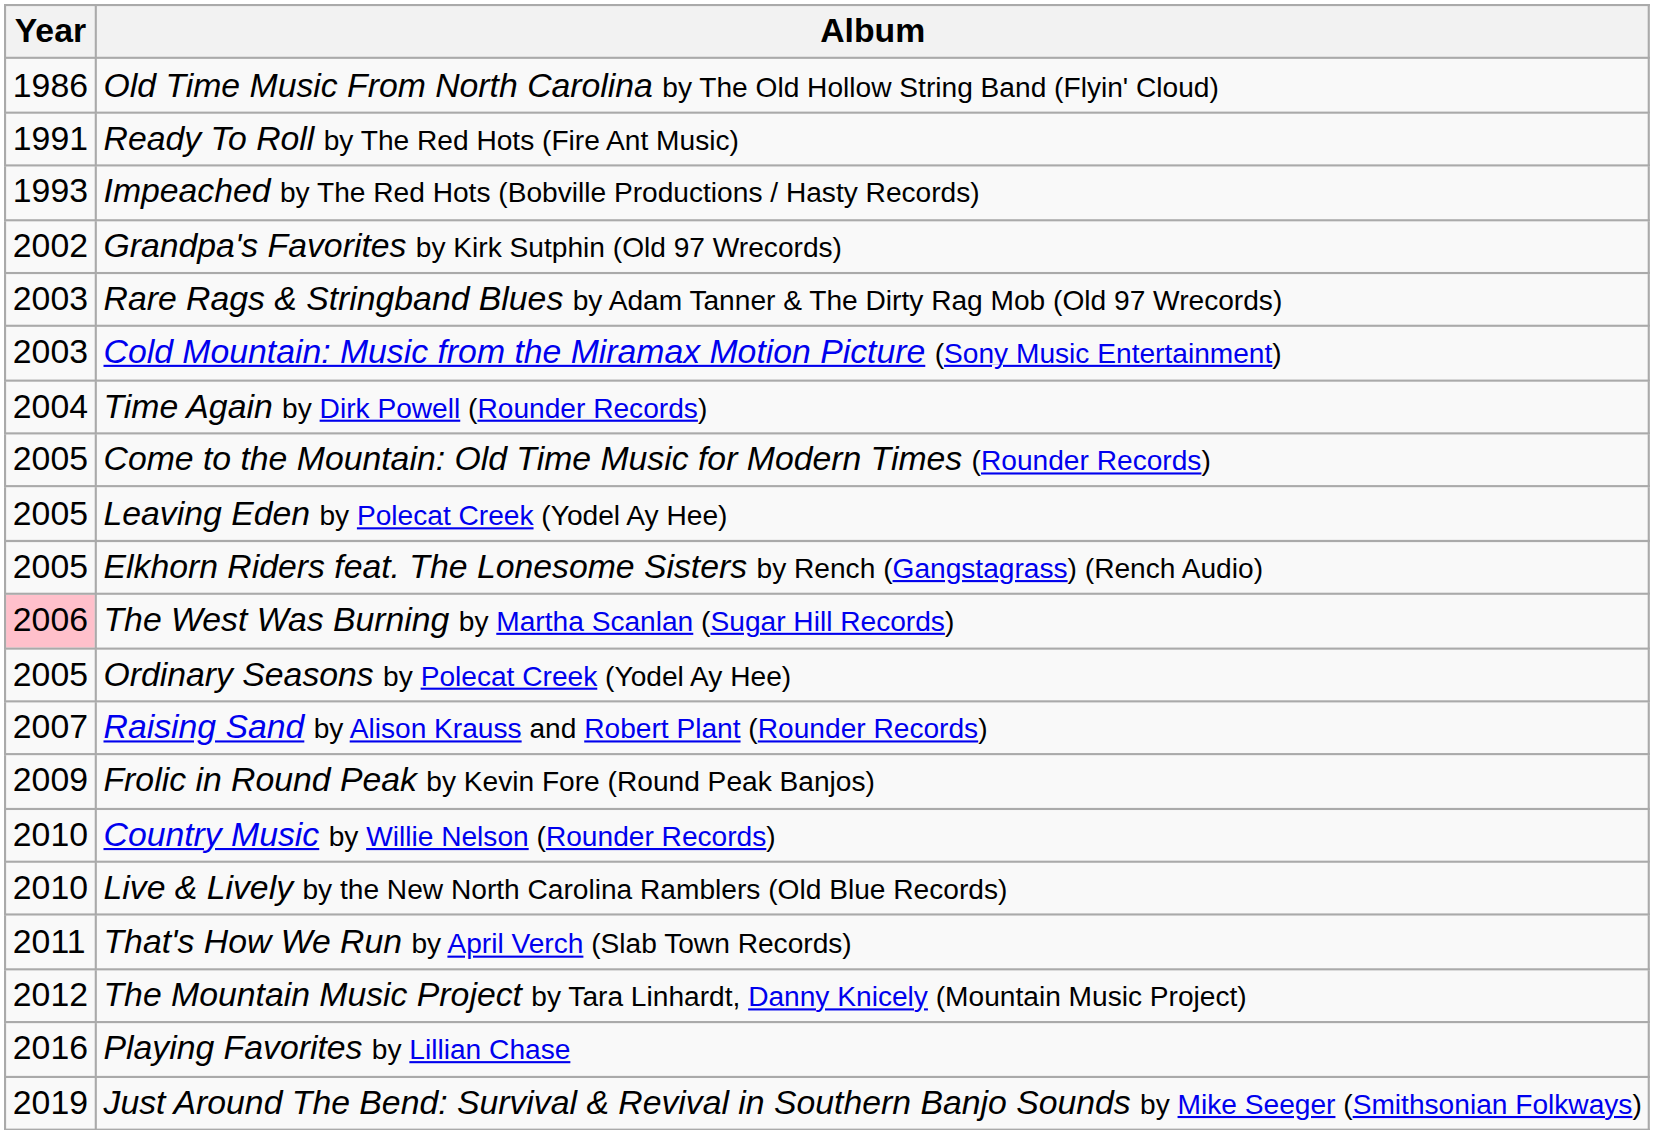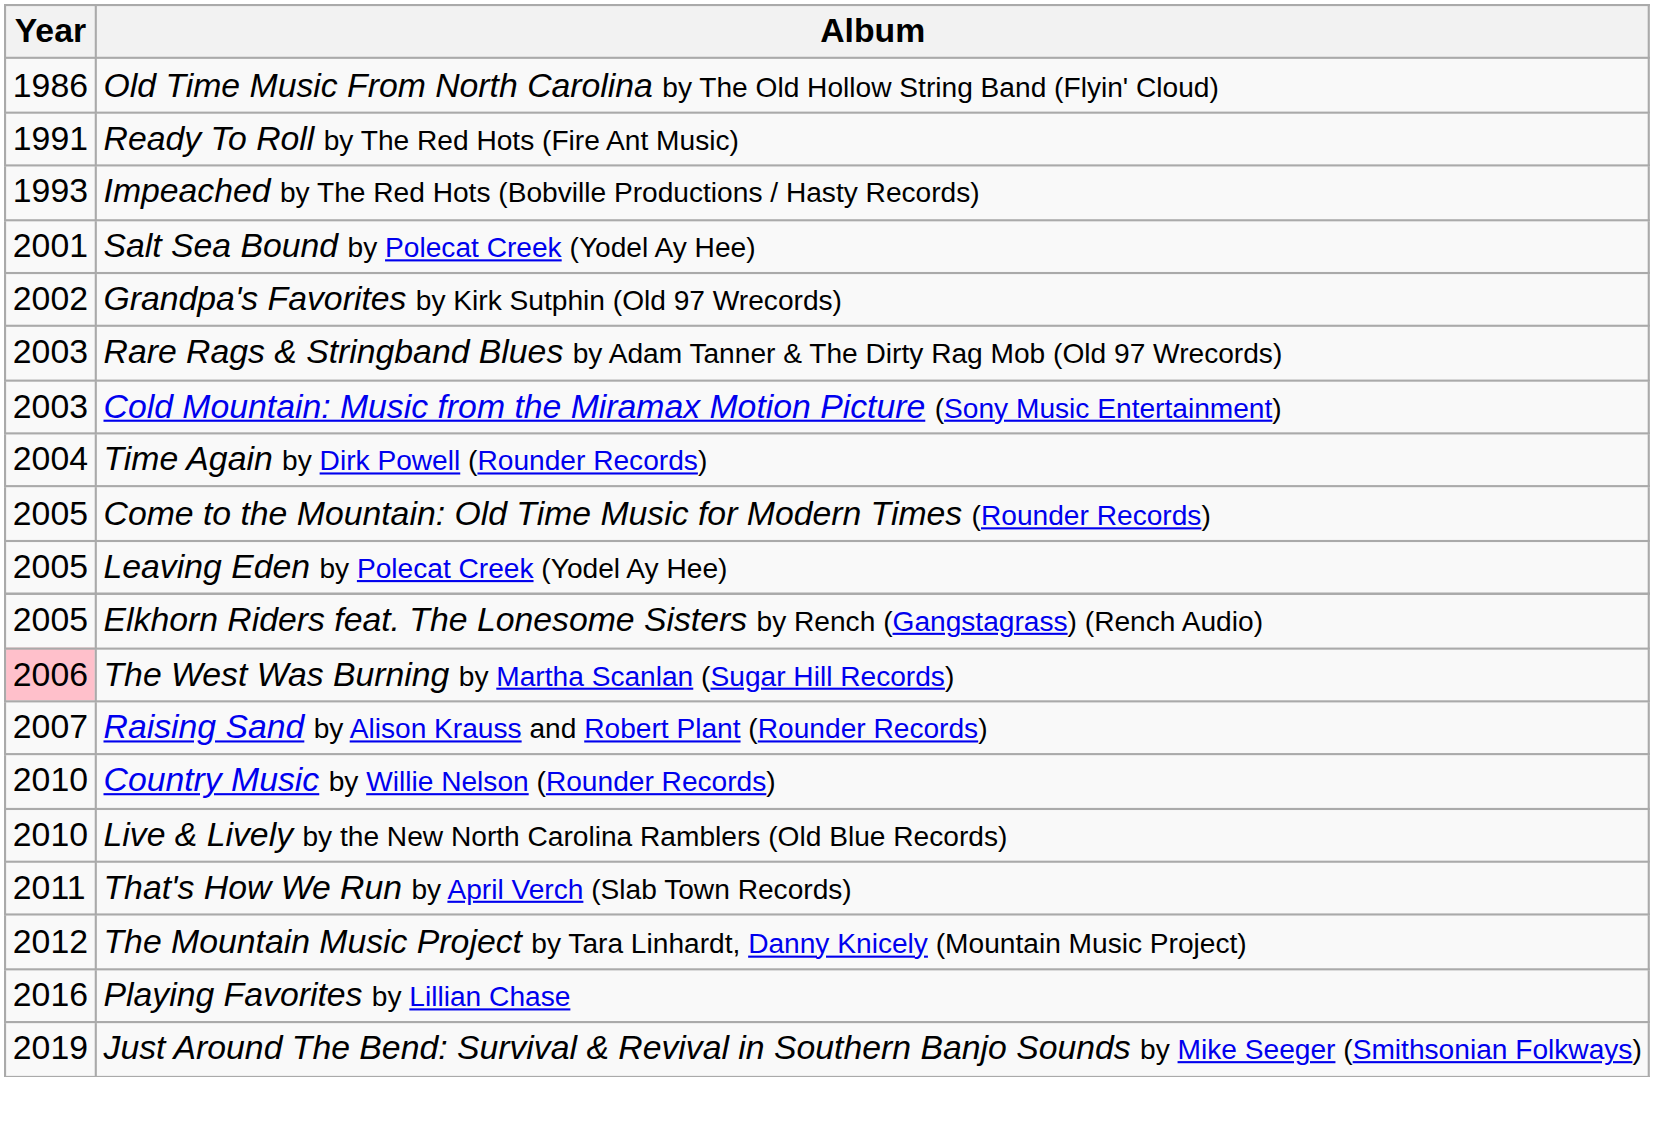+ row: 2001 | Salt Sea Bound by Polecat Creek (Yodel Ay Hee)
- row: 2005 | Ordinary Seasons by Polecat Creek (Yodel Ay Hee)
- row: 2009 | Frolic in Round Peak by Kevin Fore (Round Peak Banjos)
